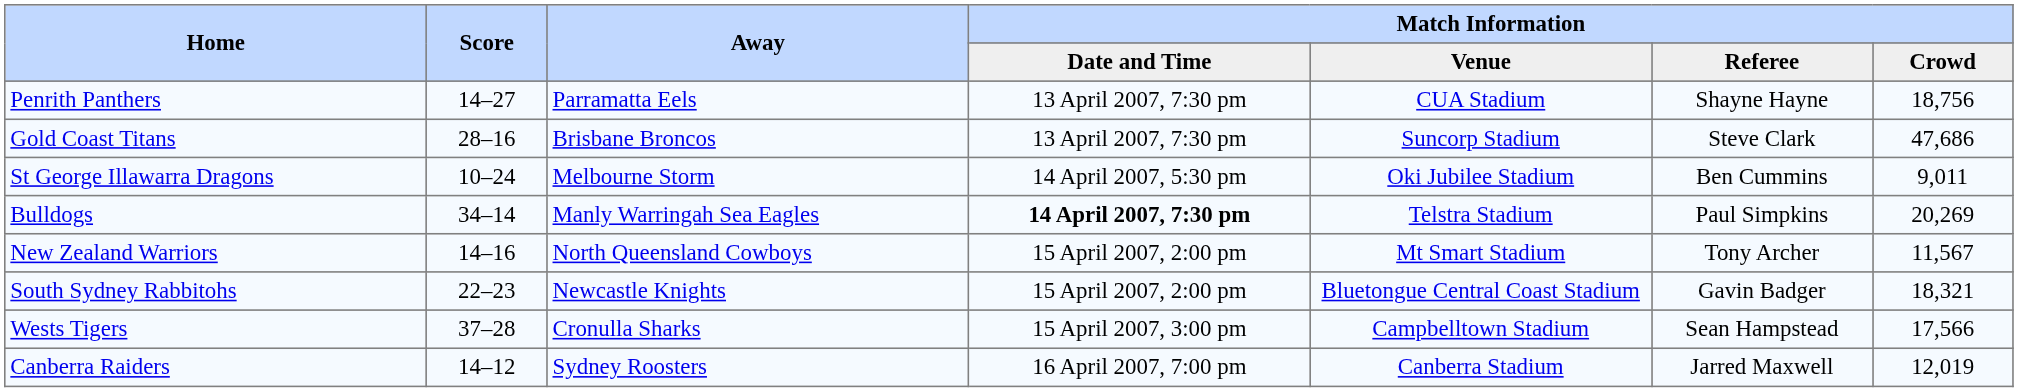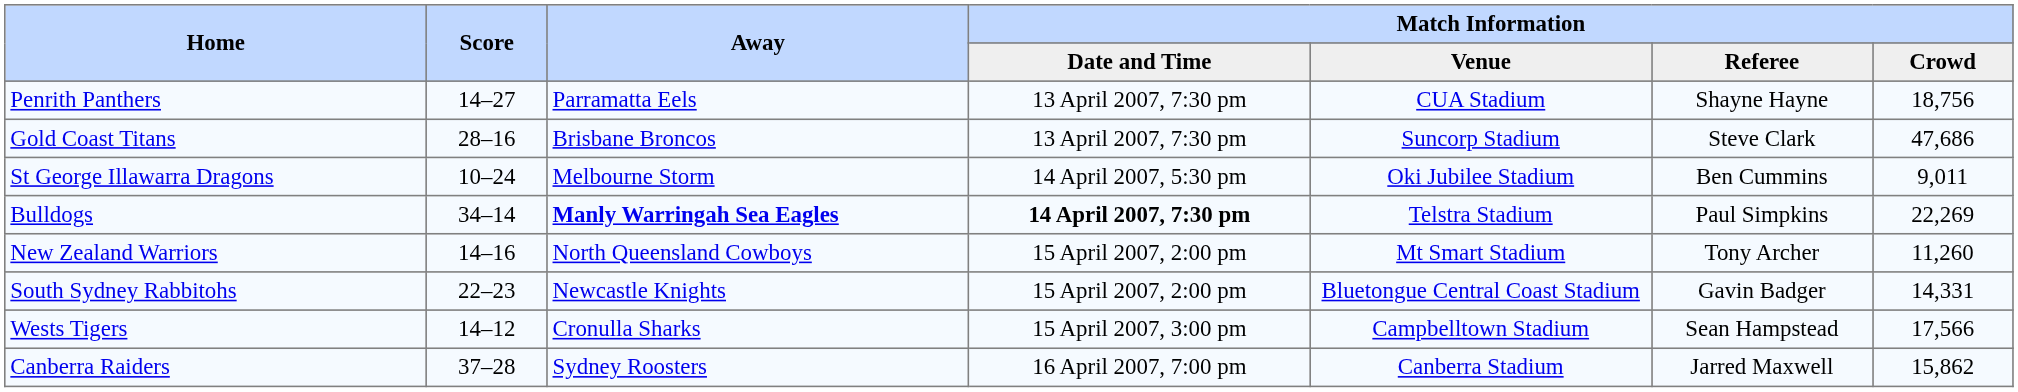Bulldogs | Away: normal -> bold
Bulldogs | Match Information / Crowd: 20,269 -> 22,269
New Zealand Warriors | Match Information / Crowd: 11,567 -> 11,260
South Sydney Rabbitohs | Match Information / Crowd: 18,321 -> 14,331
Wests Tigers | Score: 37–28 -> 14–12
Canberra Raiders | Score: 14–12 -> 37–28
Canberra Raiders | Match Information / Crowd: 12,019 -> 15,862
